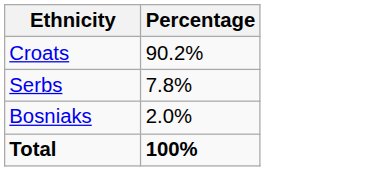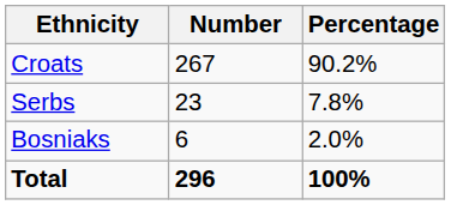+ column: Number | 267 | 23 | 6 | 296
